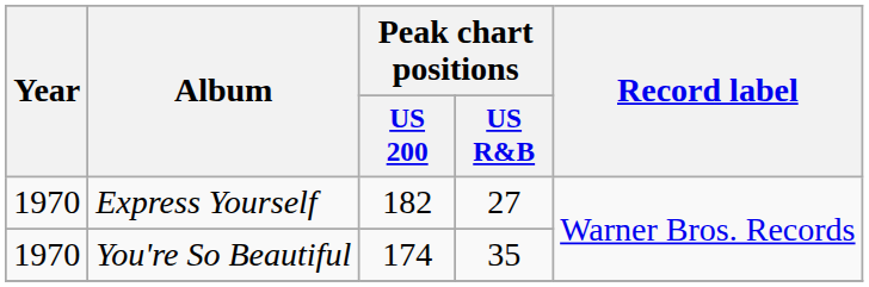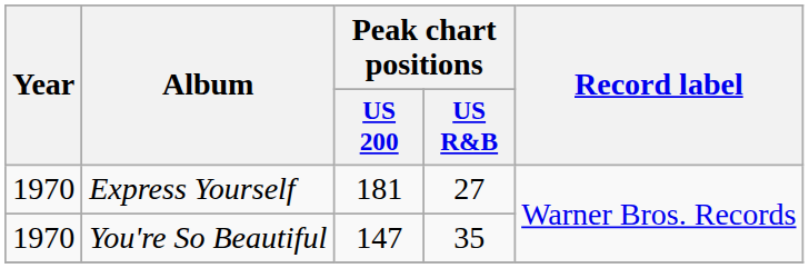Express Yourself | Peak chart positions / US 200: 182 -> 181
You're So Beautiful | Peak chart positions / US 200: 174 -> 147
